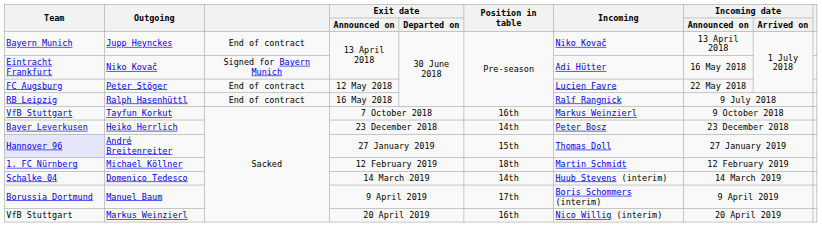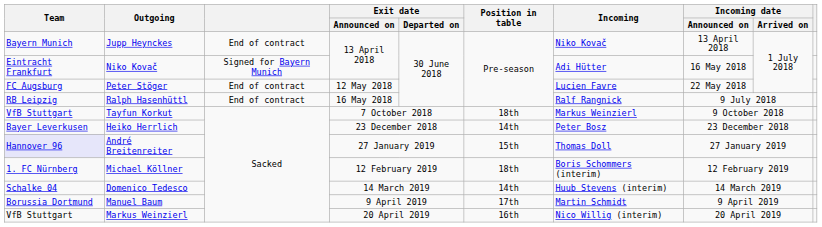Tayfun Korkut | Position in table: 16th -> 18th
Michael Köllner | Incoming: Martin Schmidt -> Boris Schommers (interim)
Manuel Baum | Incoming: Boris Schommers (interim) -> Martin Schmidt
